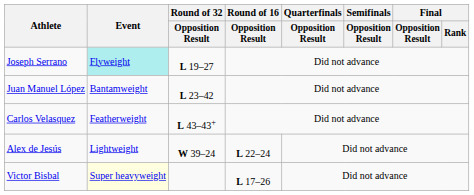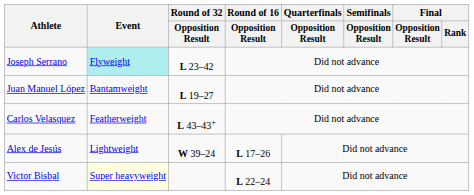Joseph Serrano | Round of 32 / Opposition Result: L 19–27 -> L 23–42
Juan Manuel López | Round of 32 / Opposition Result: L 23–42 -> L 19–27
Alex de Jesús | Round of 16 / Opposition Result: L 22–24 -> L 17–26
Victor Bisbal | Round of 16 / Opposition Result: L 17–26 -> L 22–24
